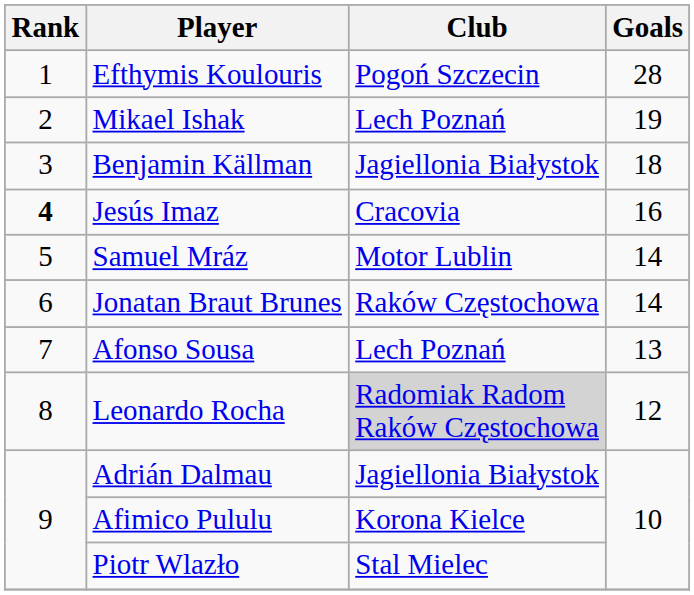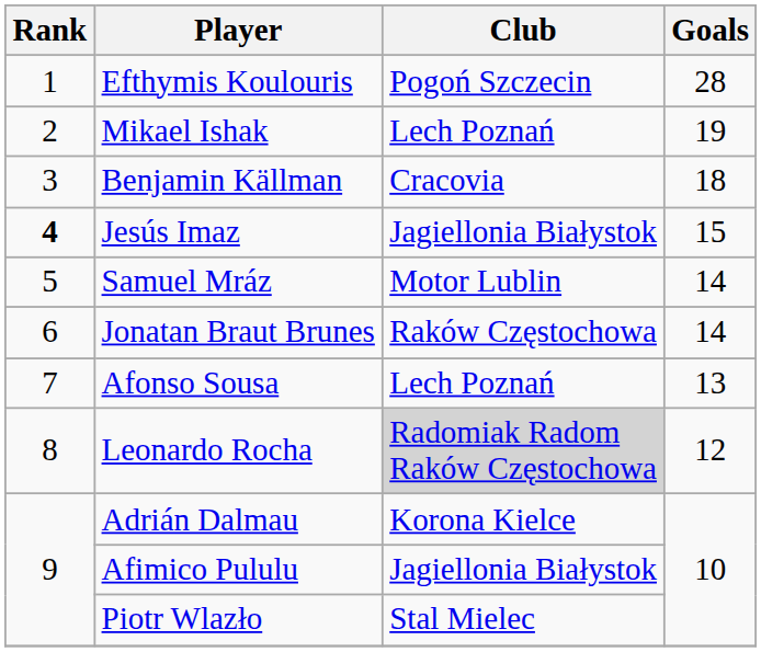Benjamin Källman | Club: Jagiellonia Białystok -> Cracovia
Jesús Imaz | Club: Cracovia -> Jagiellonia Białystok
Jesús Imaz | Goals: 16 -> 15
Adrián Dalmau | Club: Jagiellonia Białystok -> Korona Kielce
Afimico Pululu | Club: Korona Kielce -> Jagiellonia Białystok
